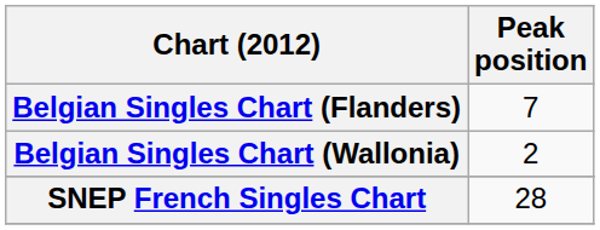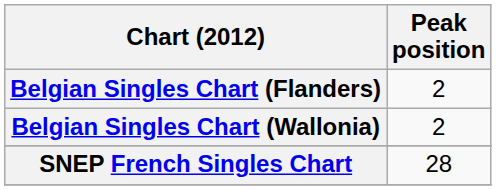Belgian Singles Chart (Flanders) | Peak position: 7 -> 2
